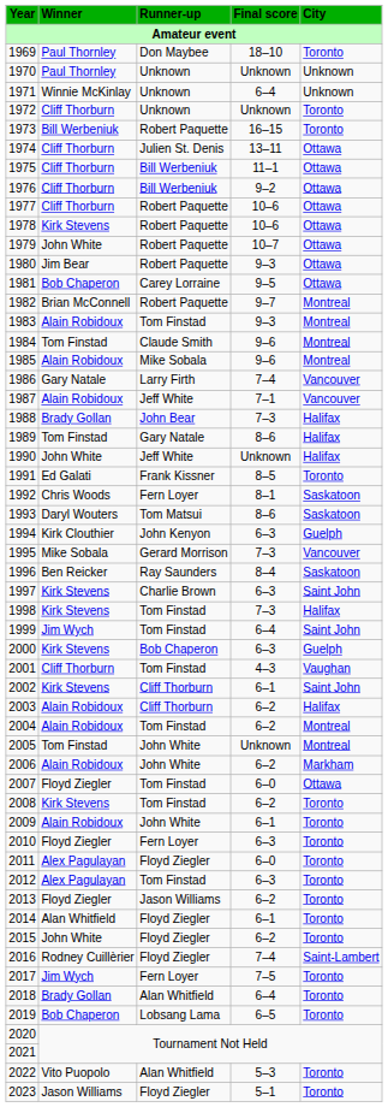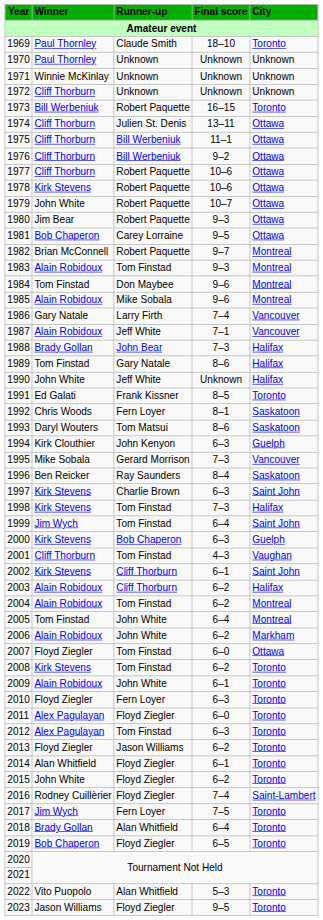1969 | Runner-up: Don Maybee -> Claude Smith
1971 | Final score: 6–4 -> Unknown
1972 | City: Toronto -> Unknown
1984 | Runner-up: Claude Smith -> Don Maybee
2005 | Final score: Unknown -> 6–4
2019 | Runner-up: Lobsang Lama -> Floyd Ziegler
2023 | Final score: 5–1 -> 9–5
